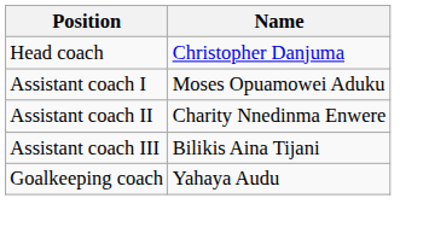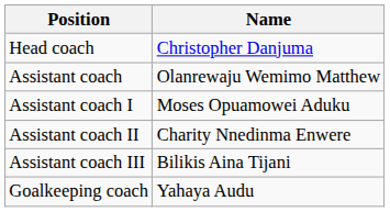+ row: Assistant coach | Olanrewaju Wemimo Matthew
